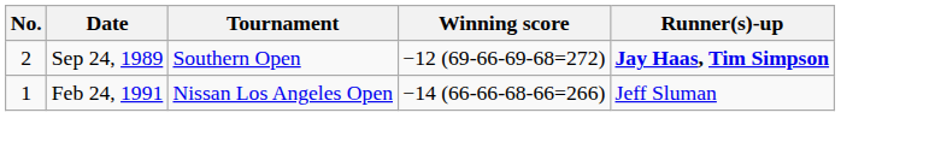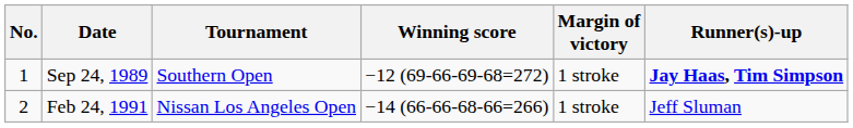+ column: Margin of victory | 1 stroke | 1 stroke
Sep 24, 1989 | No.: 2 -> 1
Feb 24, 1991 | No.: 1 -> 2
